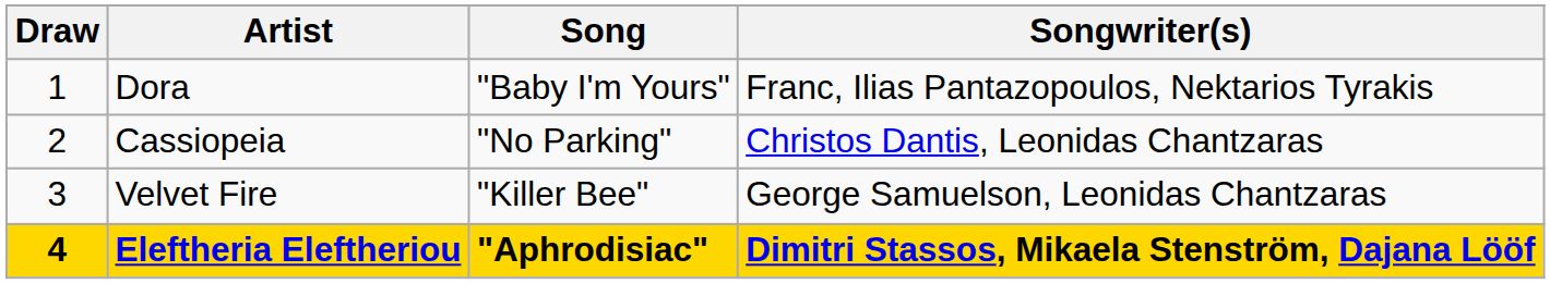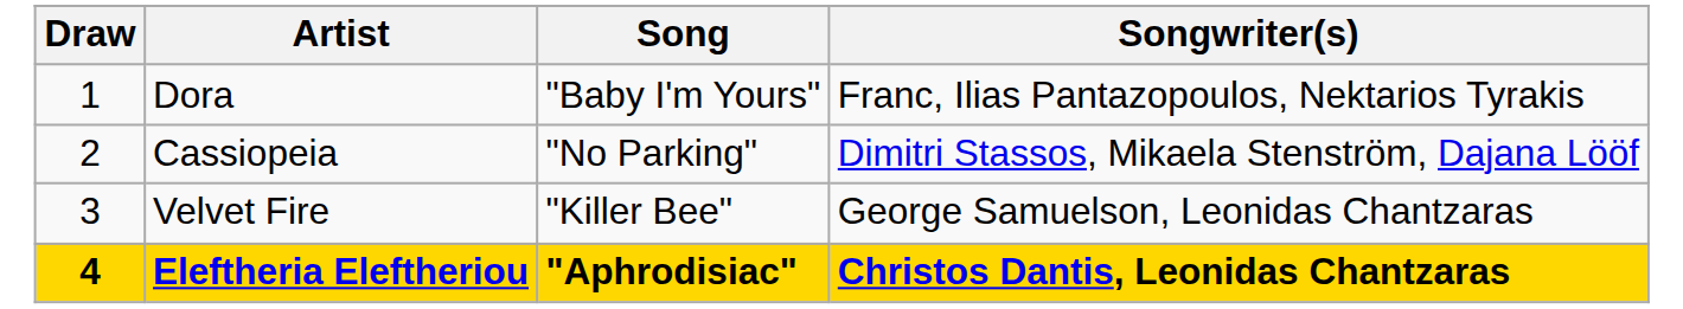Cassiopeia | Songwriter(s): Christos Dantis, Leonidas Chantzaras -> Dimitri Stassos, Mikaela Stenström, Dajana Lööf
Eleftheria Eleftheriou | Songwriter(s): Dimitri Stassos, Mikaela Stenström, Dajana Lööf -> Christos Dantis, Leonidas Chantzaras
